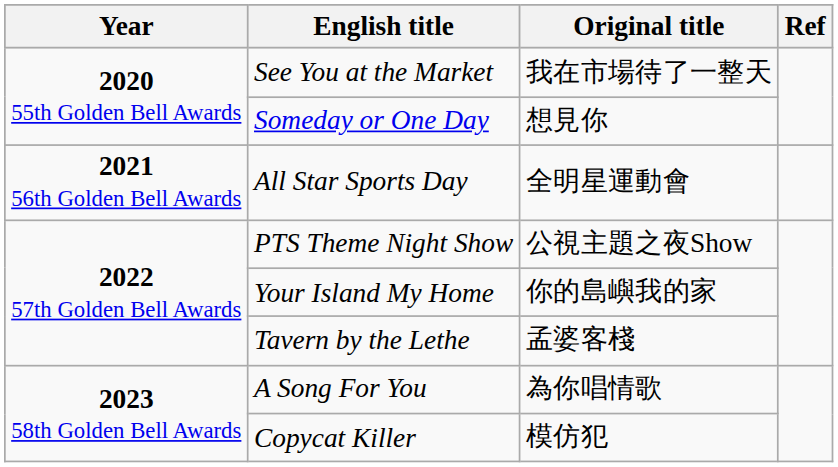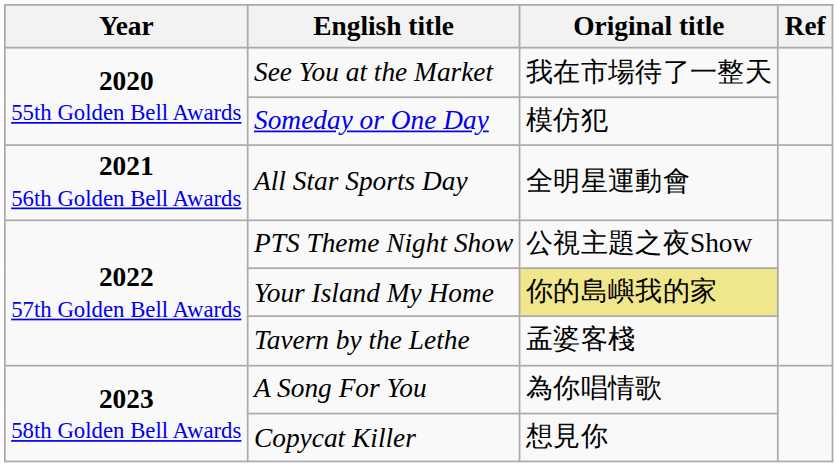Someday or One Day | Original title: 想見你 -> 模仿犯
Your Island My Home | Original title: no background -> khaki background
Copycat Killer | Original title: 模仿犯 -> 想見你
